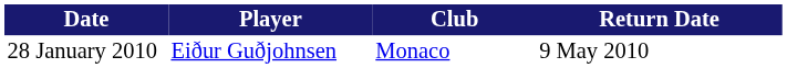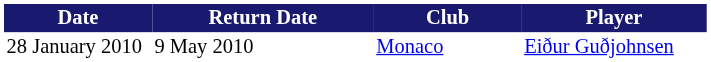columns swapped: Player <-> Return Date
